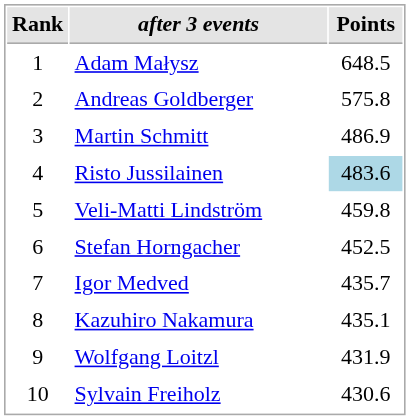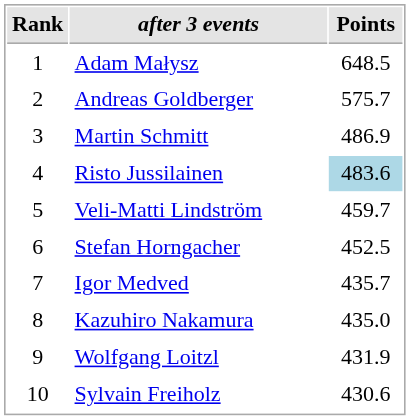Andreas Goldberger | Points: 575.8 -> 575.7
Veli-Matti Lindström | Points: 459.8 -> 459.7
Kazuhiro Nakamura | Points: 435.1 -> 435.0
